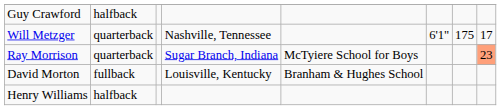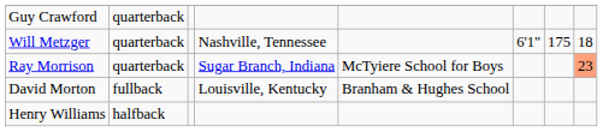Guy Crawford | column 2: halfback -> quarterback
Will Metzger | column 8: 17 -> 18
